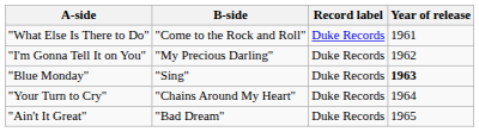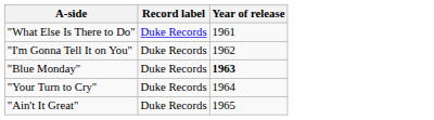- column: B-side | "Come to the Rock and Roll" | "My Precious Darling" | "Sing" | "Chains Around My Heart" | "Bad Dream"
